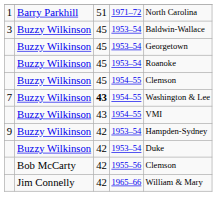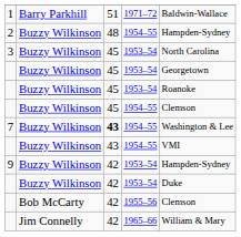1 | column 5: North Carolina -> Baldwin-Wallace
+ row: 2 | Buzzy Wilkinson | 48 | 1954–55 | Hampden-Sydney
3 | column 5: Baldwin-Wallace -> North Carolina
